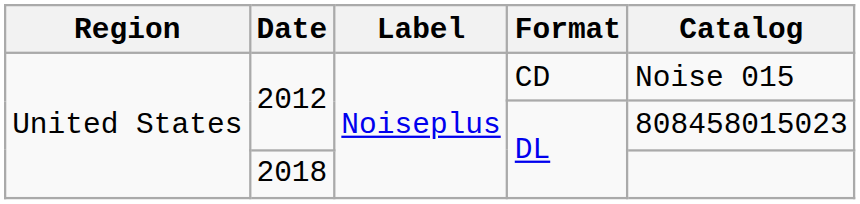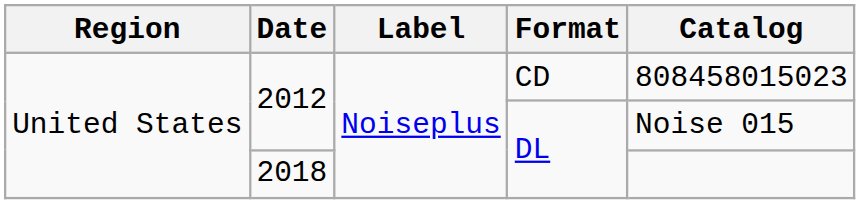2012 / CD | Catalog: Noise 015 -> 808458015023
2012 / DL | Catalog: 808458015023 -> Noise 015
